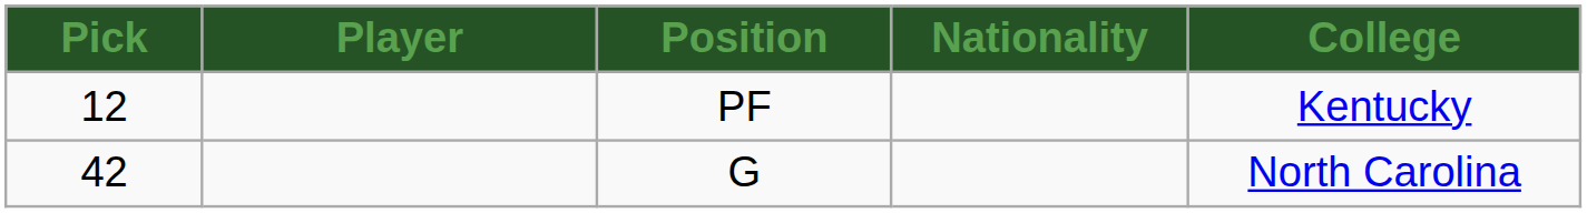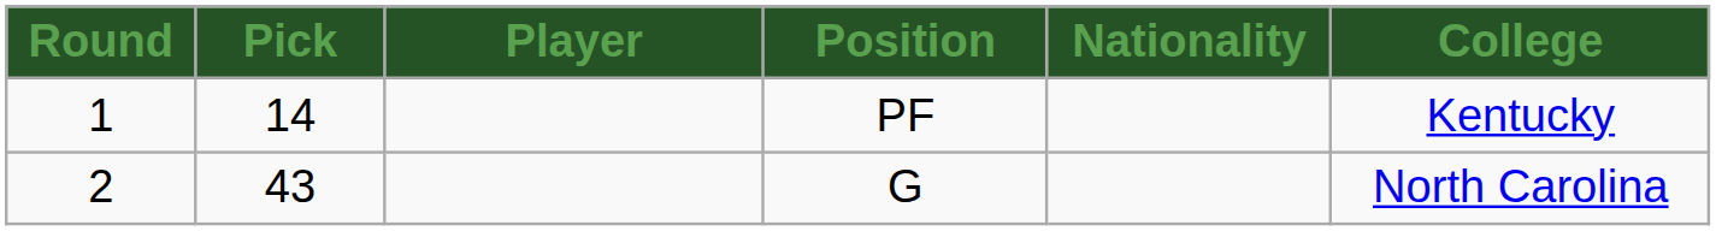+ column: Round | 1 | 2
PF | Pick: 12 -> 14
G | Pick: 42 -> 43
